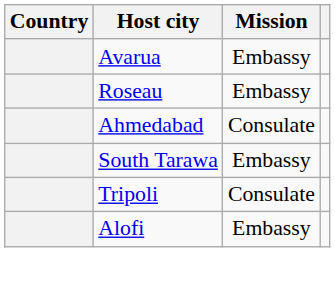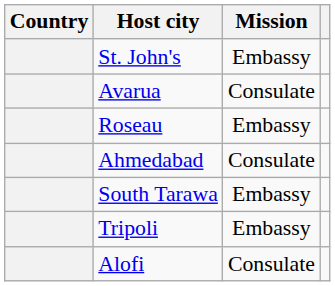+ row: St. John's | Embassy
Avarua | Mission: Embassy -> Consulate
Tripoli | Mission: Consulate -> Embassy
Alofi | Mission: Embassy -> Consulate
